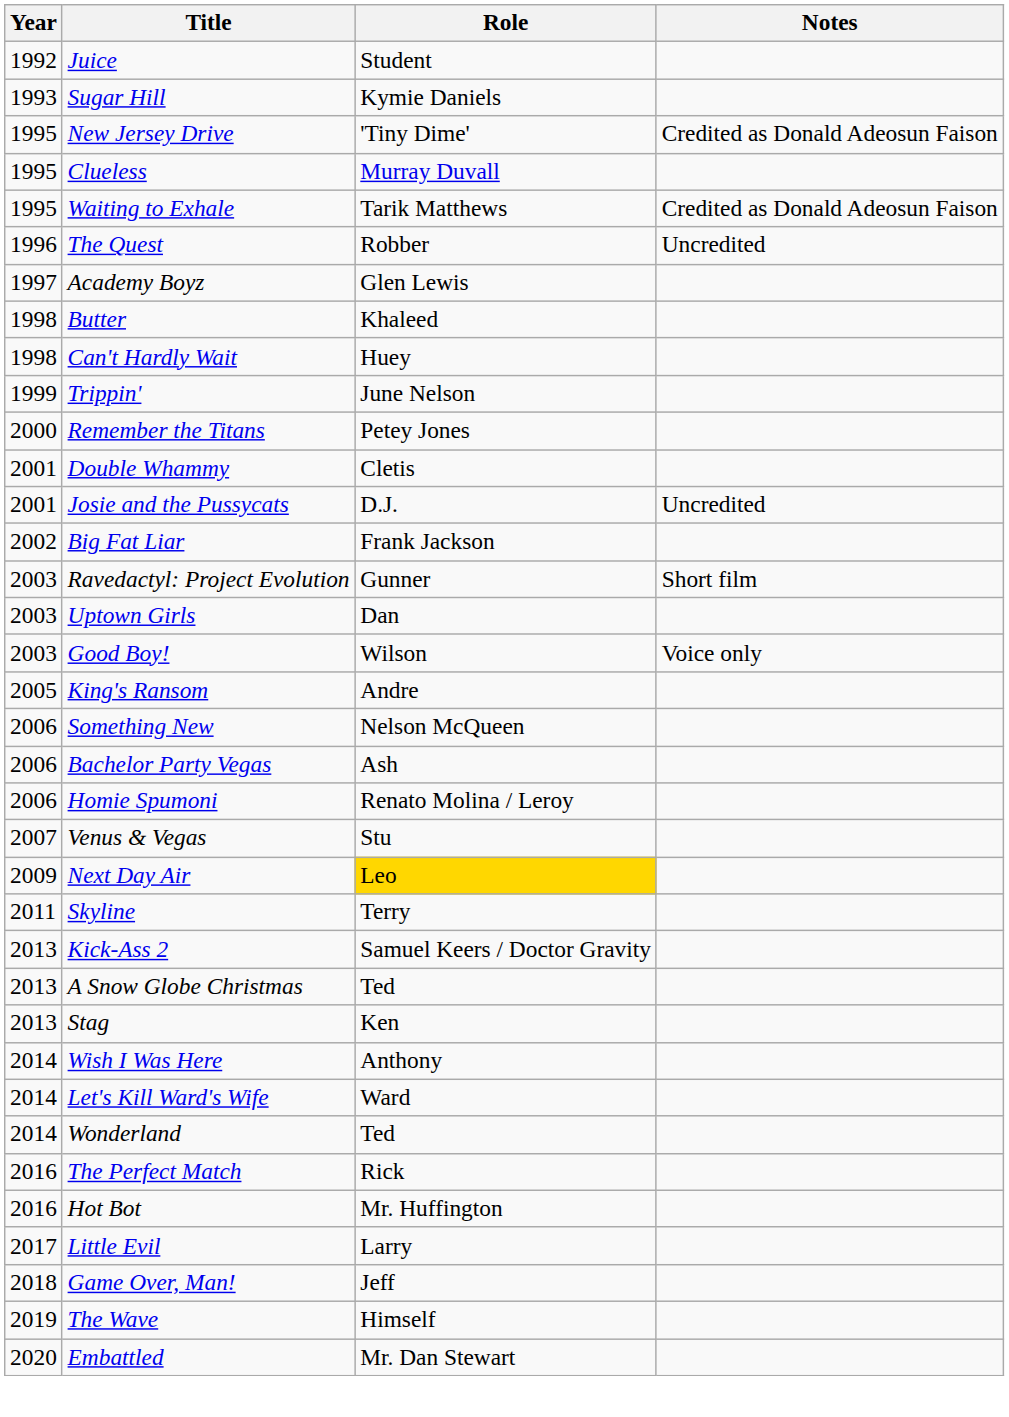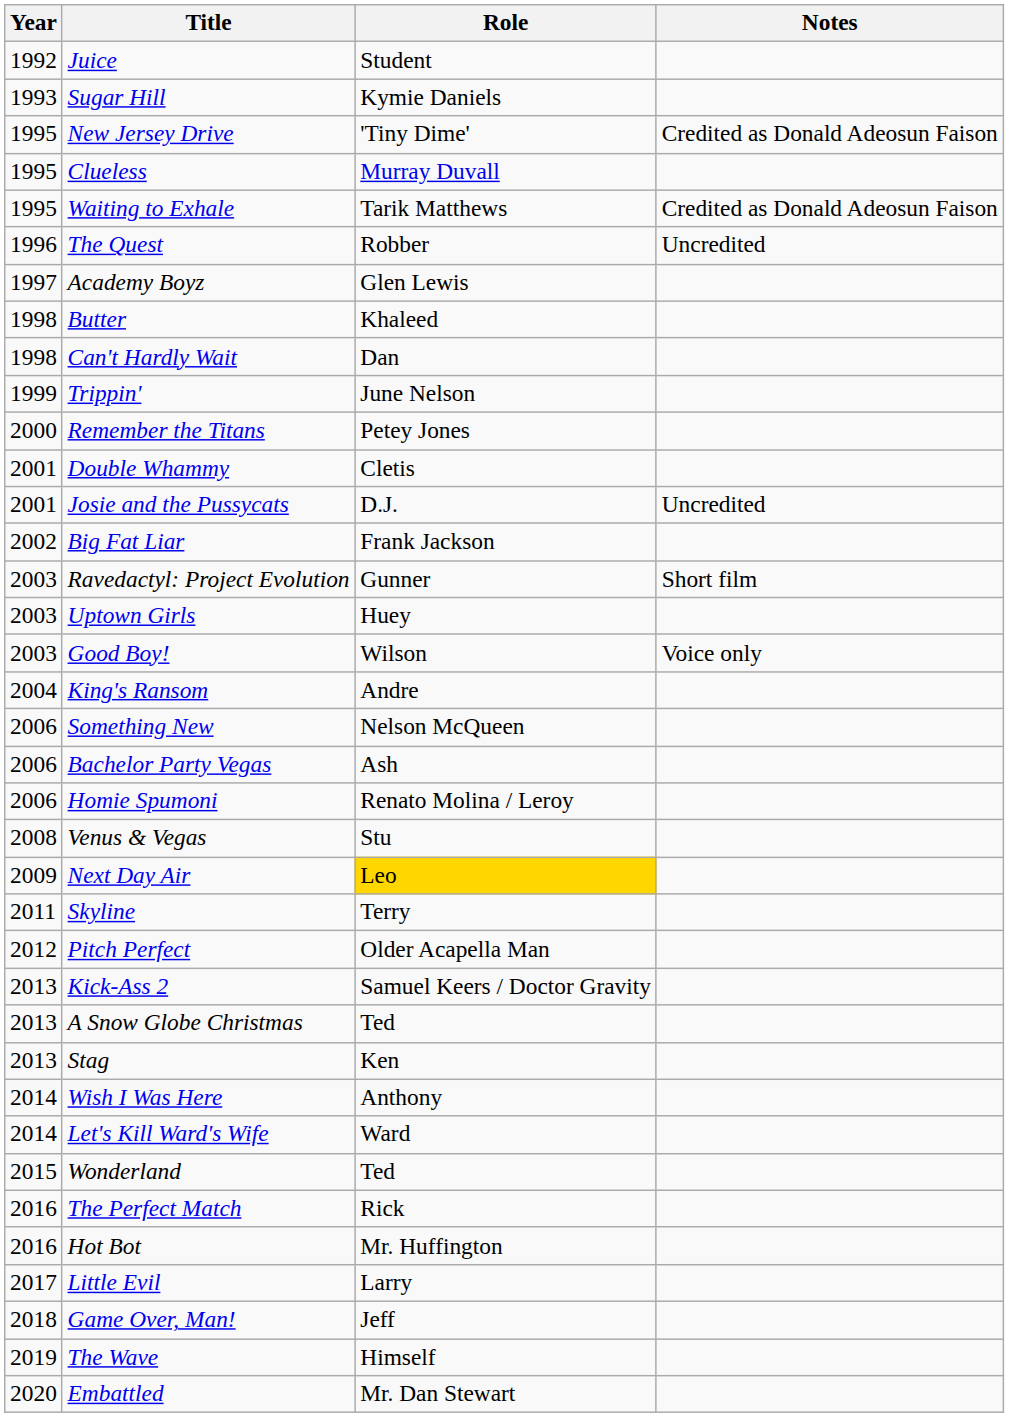Can't Hardly Wait | Role: Huey -> Dan
Uptown Girls | Role: Dan -> Huey
King's Ransom | Year: 2005 -> 2004
Venus & Vegas | Year: 2007 -> 2008
+ row: 2012 | Pitch Perfect | Older Acapella Man
Wonderland | Year: 2014 -> 2015
